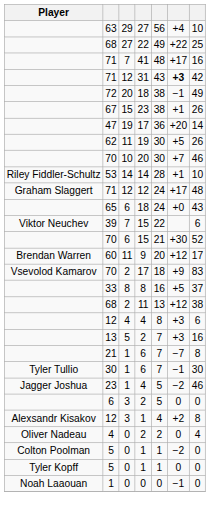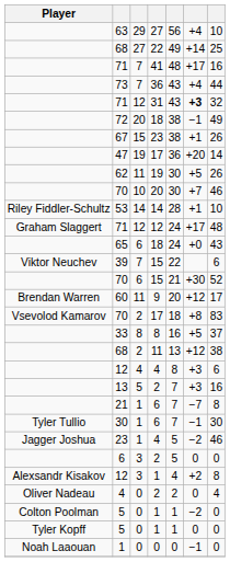68 / 22 | column 6: +22 -> +14
+ row: 73 | 7 | 36 | 43 | +4 | 44
71 / 31 | column 7: 42 -> 32
70 / 17 | column 6: +9 -> +8
